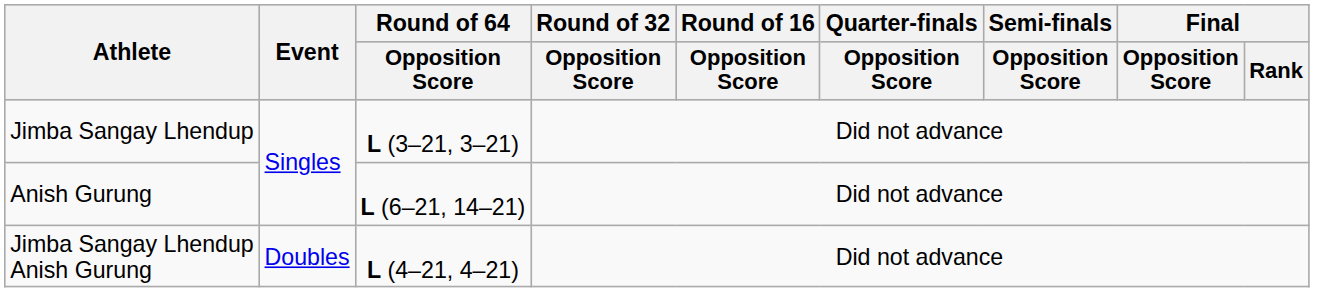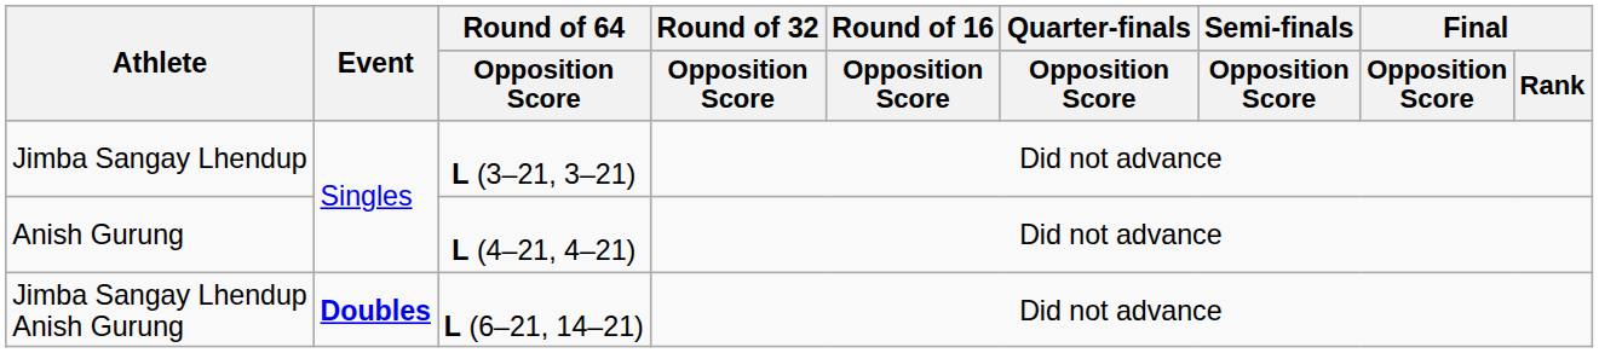Anish Gurung | Round of 64 / Opposition Score: L (6–21, 14–21) -> L (4–21, 4–21)
Jimba Sangay Lhendup Anish Gurung | Event: normal -> bold
Jimba Sangay Lhendup Anish Gurung | Round of 64 / Opposition Score: L (4–21, 4–21) -> L (6–21, 14–21)
